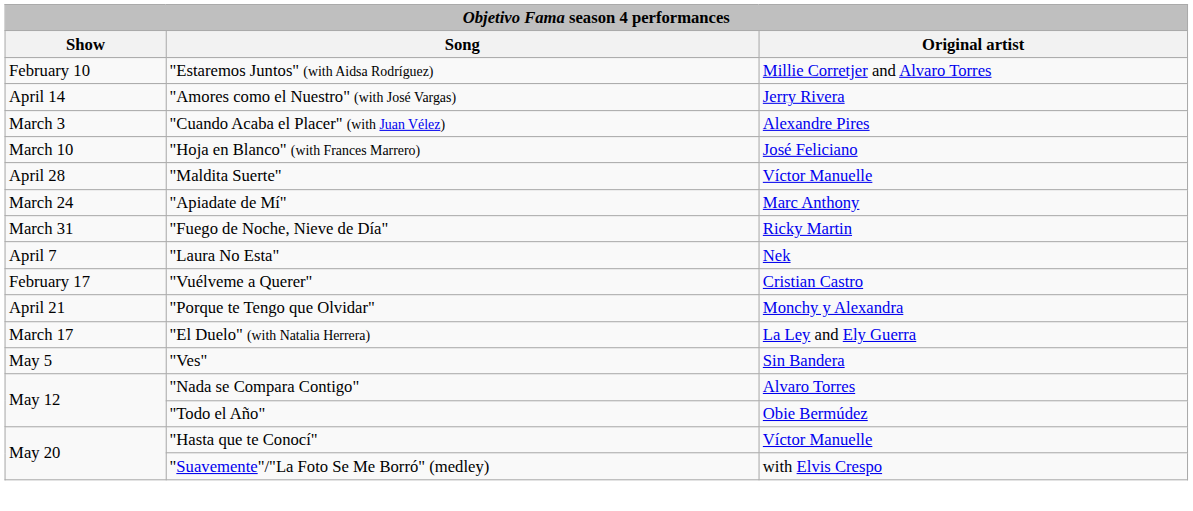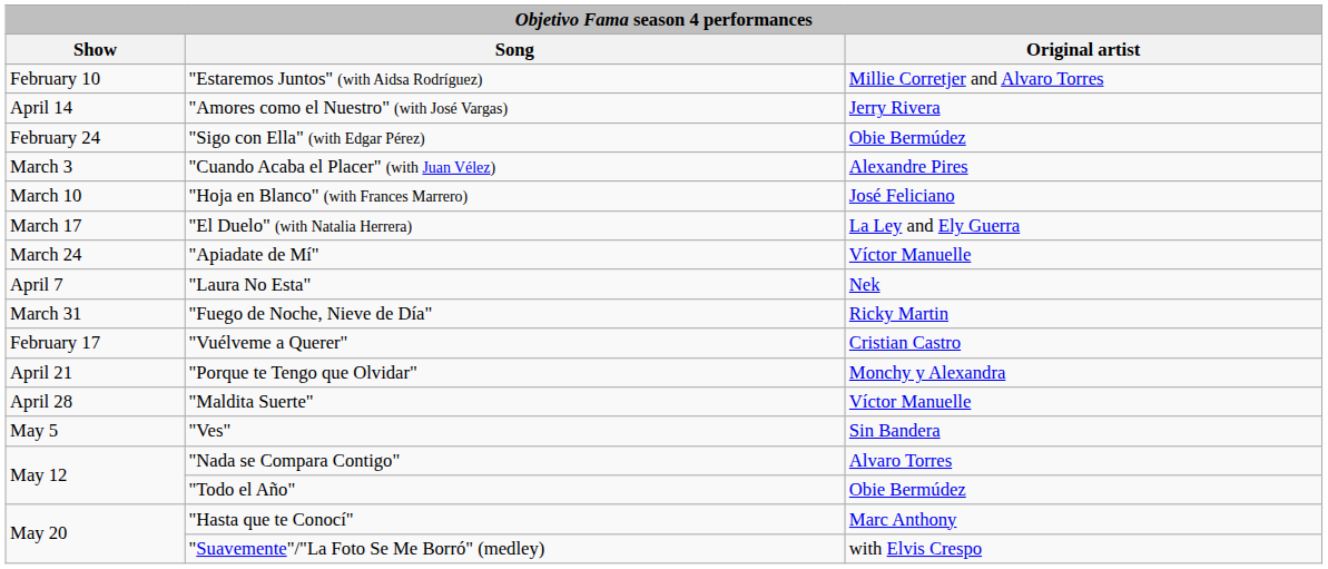+ row: February 24 | "Sigo con Ella" (with Edgar Pérez) | Obie Bermúdez
rows swapped: "El Duelo" (with Natalia Herrera) <-> "Maldita Suerte"
"Apiadate de Mí" | Original artist: Marc Anthony -> Víctor Manuelle
rows swapped: "Fuego de Noche, Nieve de Día" <-> "Laura No Esta"
"Hasta que te Conocí" | Original artist: Víctor Manuelle -> Marc Anthony
